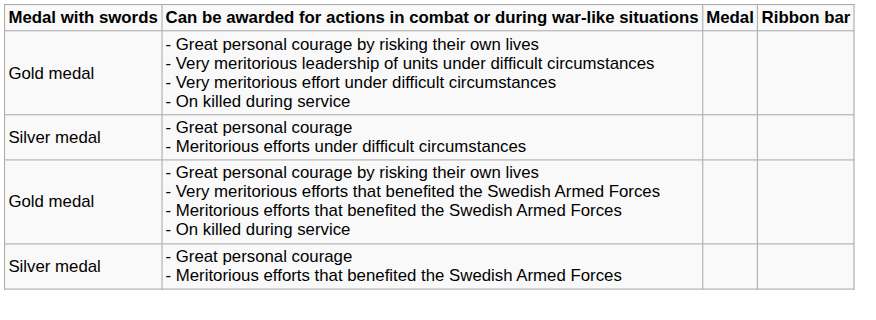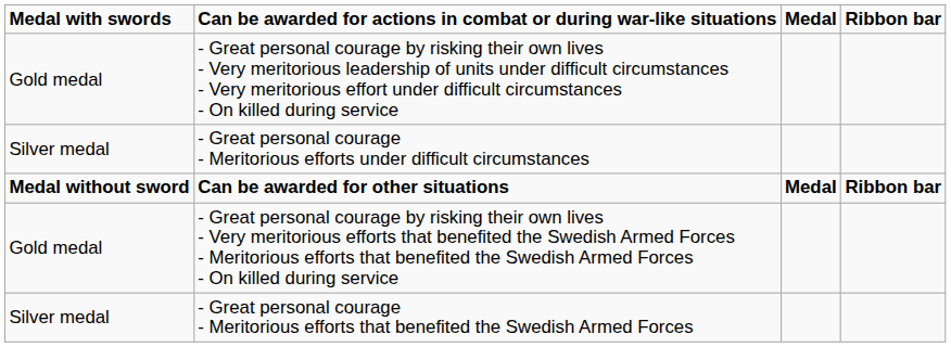+ row: Medal without sword | Can be awarded for other situations | Medal | Ribbon bar
